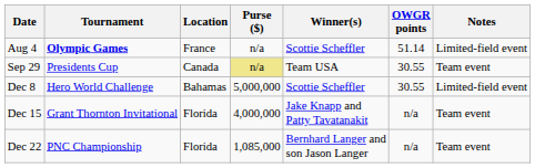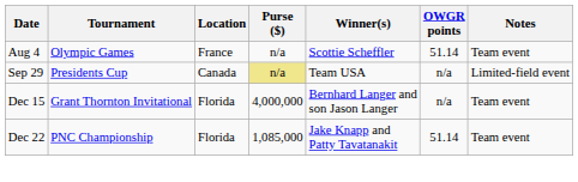Aug 4 | Tournament: bold -> normal
Aug 4 | Notes: Limited-field event -> Team event
Sep 29 | OWGR points: 30.55 -> n/a
Sep 29 | Notes: Team event -> Limited-field event
- row: Dec 8 | Hero World Challenge | Bahamas | 5,000,000 | Scottie Scheffler | 30.55 | Limited-field event
Dec 15 | Winner(s): Jake Knapp and Patty Tavatanakit -> Bernhard Langer and son Jason Langer
Dec 22 | Winner(s): Bernhard Langer and son Jason Langer -> Jake Knapp and Patty Tavatanakit
Dec 22 | OWGR points: n/a -> 51.14
